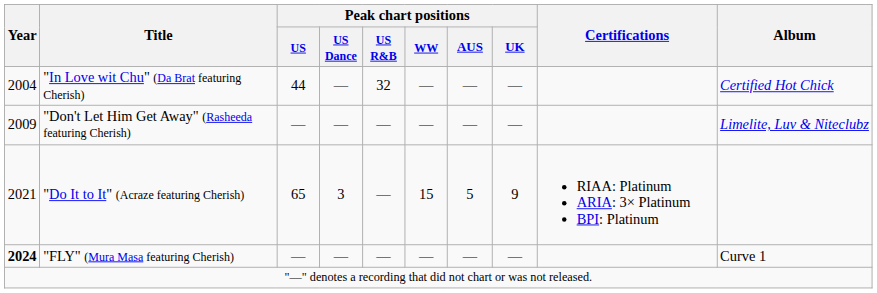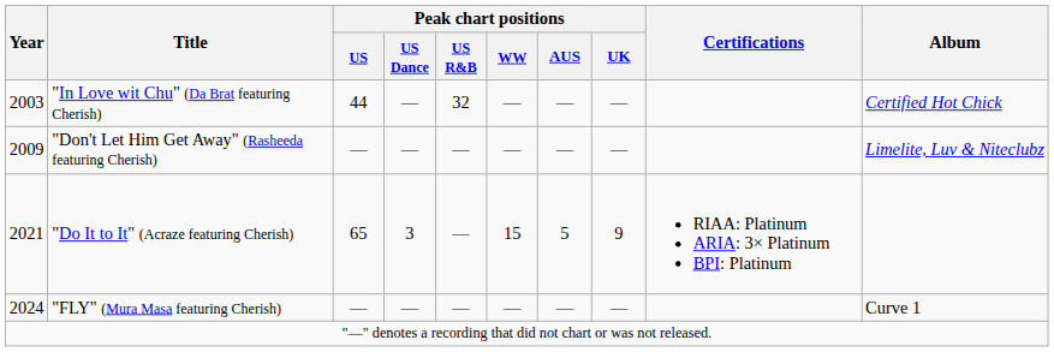"In Love wit Chu" (Da Brat featuring Cherish) | Year: 2004 -> 2003
"FLY" (Mura Masa featuring Cherish) | Year: bold -> normal
